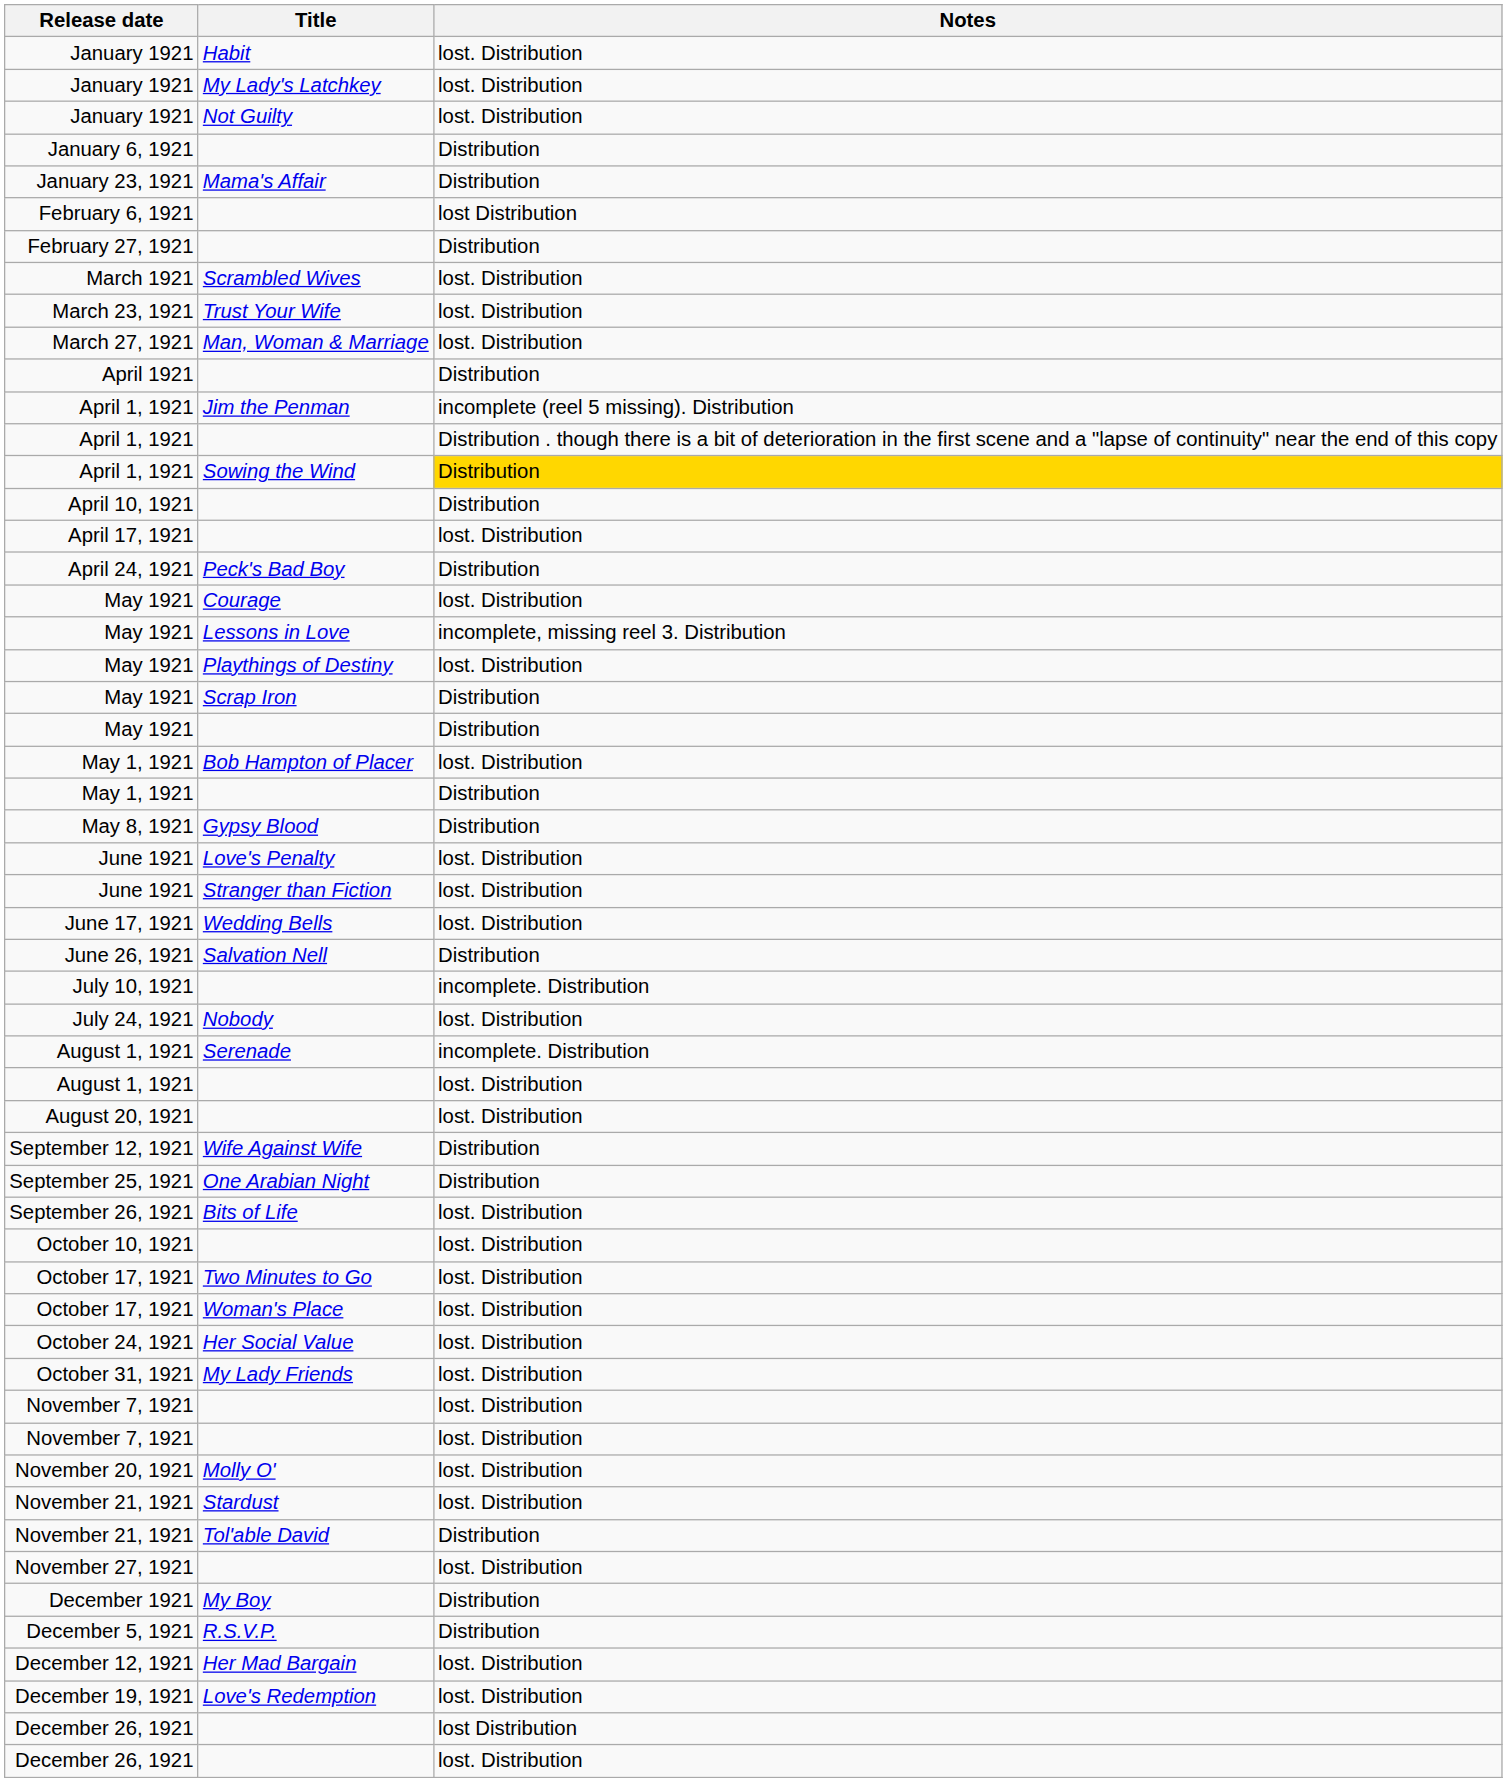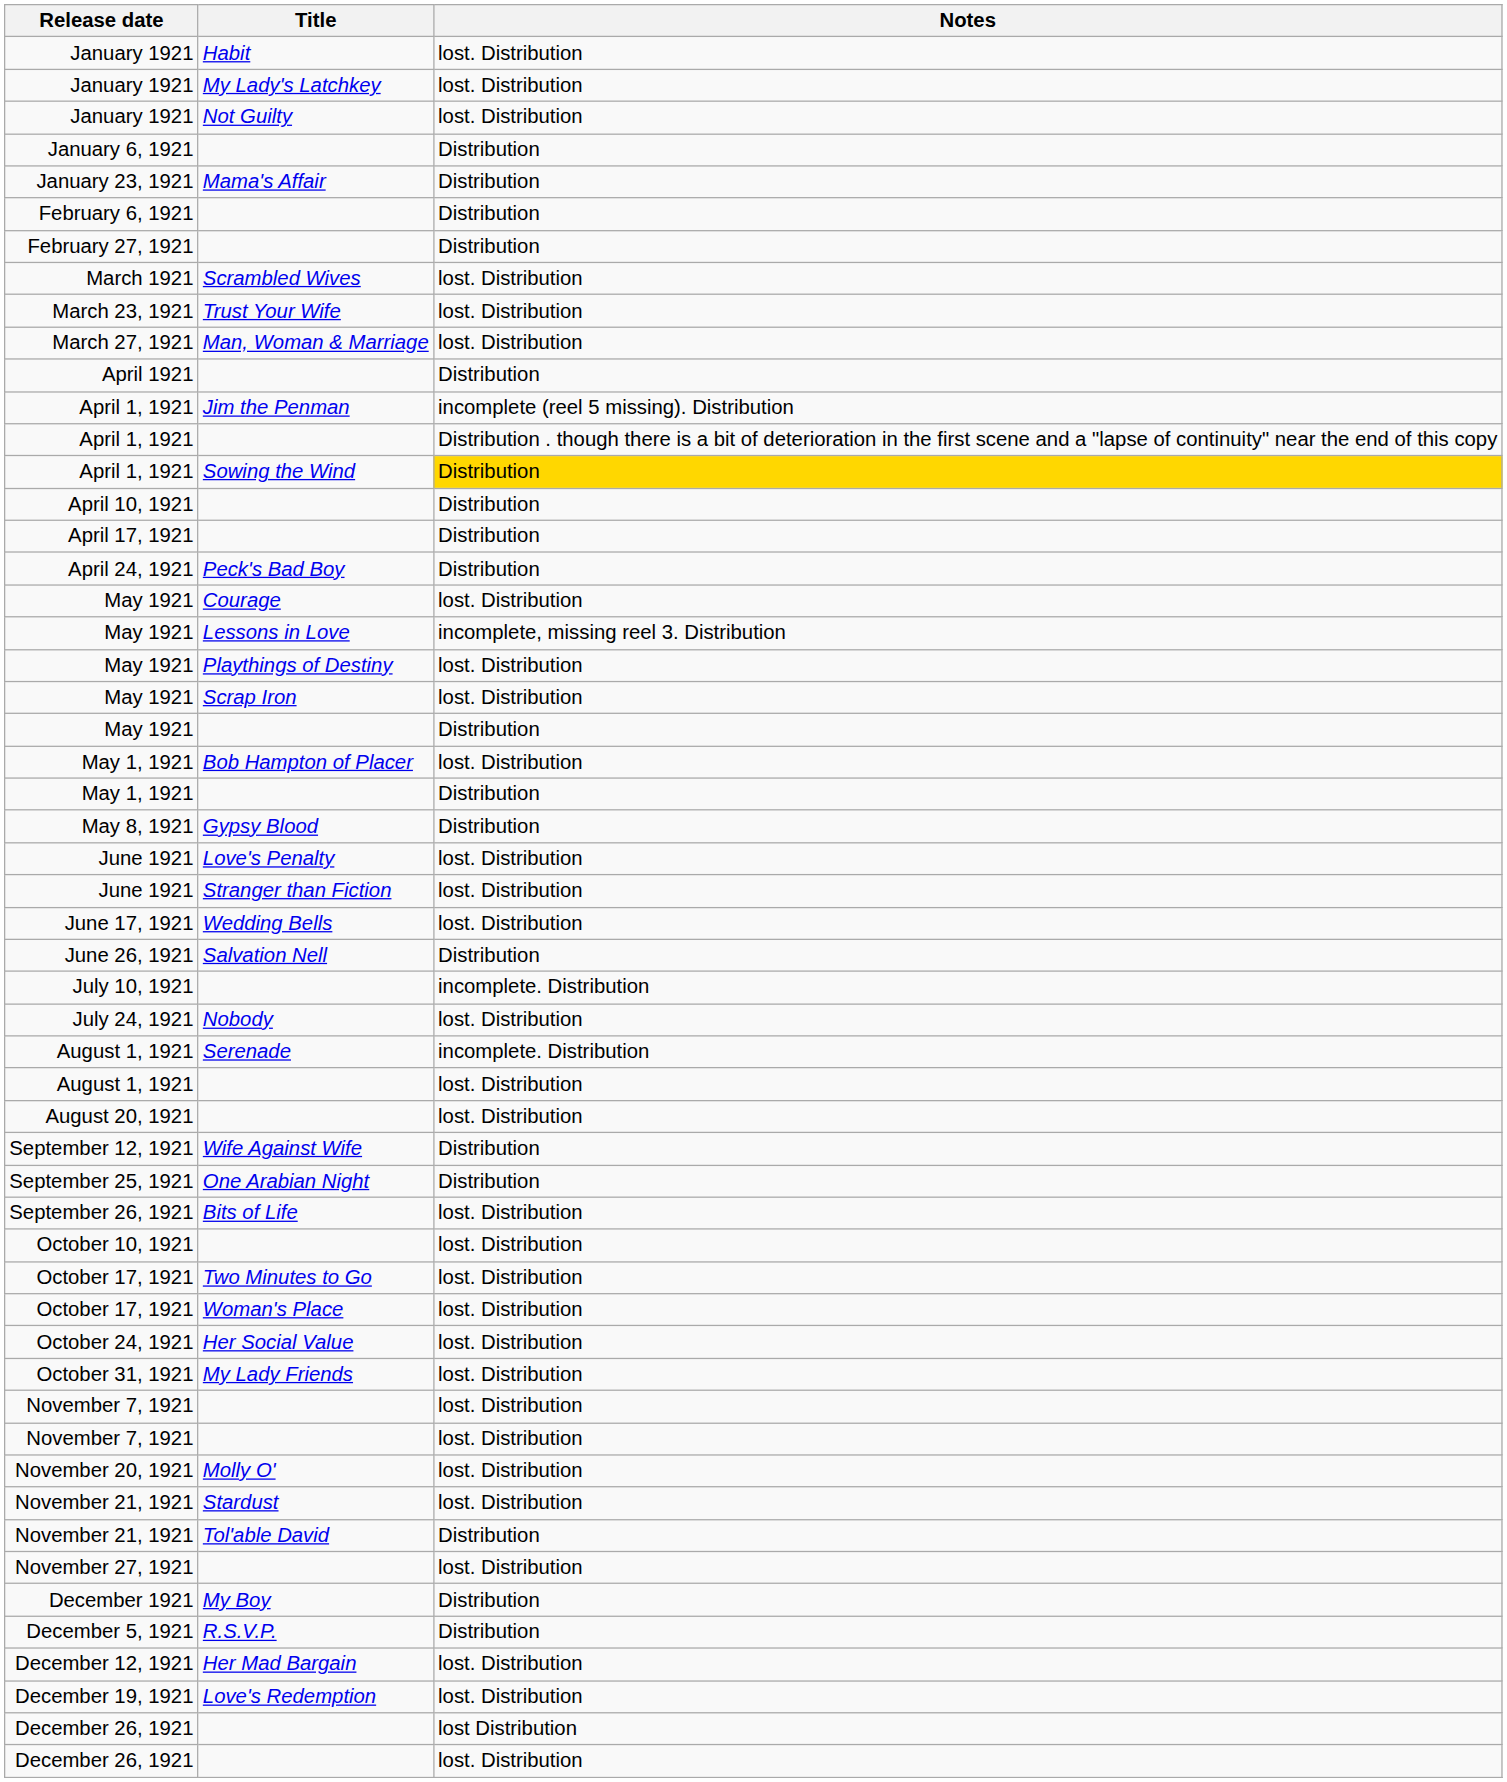February 6, 1921 | Notes: lost Distribution -> Distribution
April 17, 1921 | Notes: lost. Distribution -> Distribution
May 1921 / Scrap Iron | Notes: Distribution -> lost. Distribution
